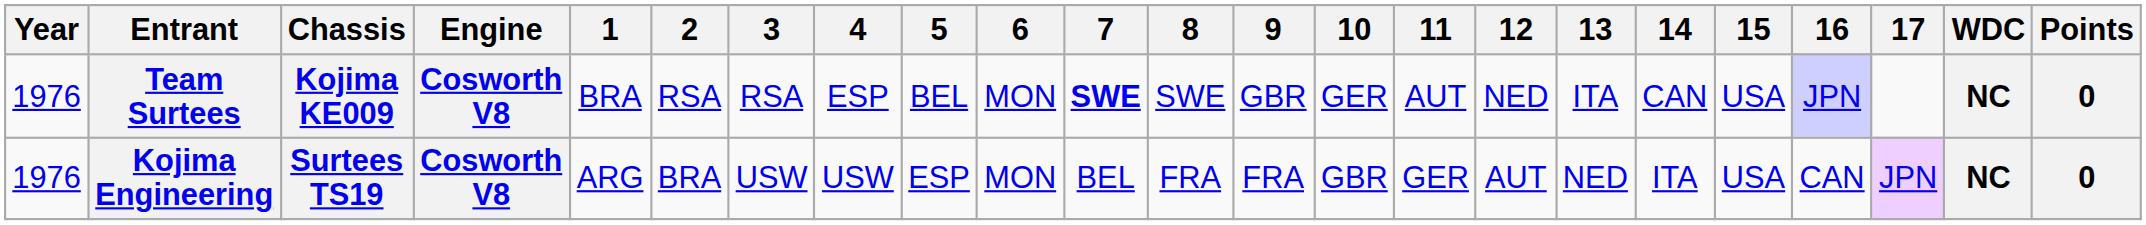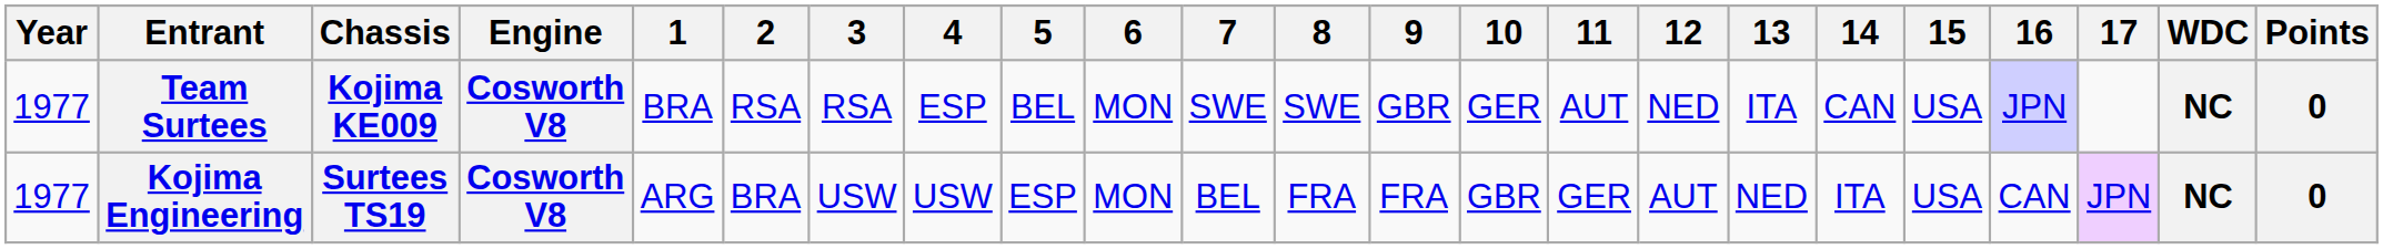Team Surtees | Year: 1976 -> 1977
Team Surtees | 7: bold -> normal
Kojima Engineering | Year: 1976 -> 1977
